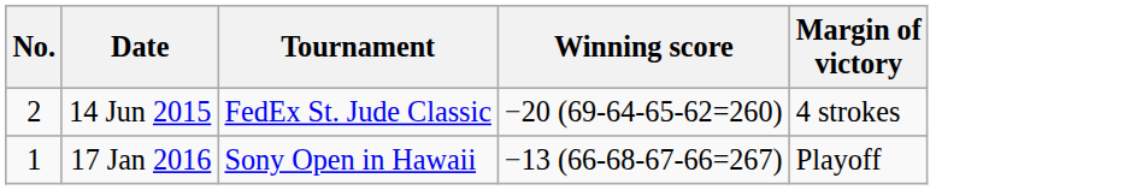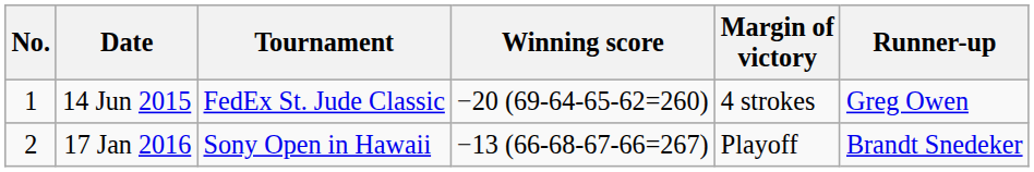+ column: Runner-up | Greg Owen | Brandt Snedeker
14 Jun 2015 | No.: 2 -> 1
17 Jan 2016 | No.: 1 -> 2
